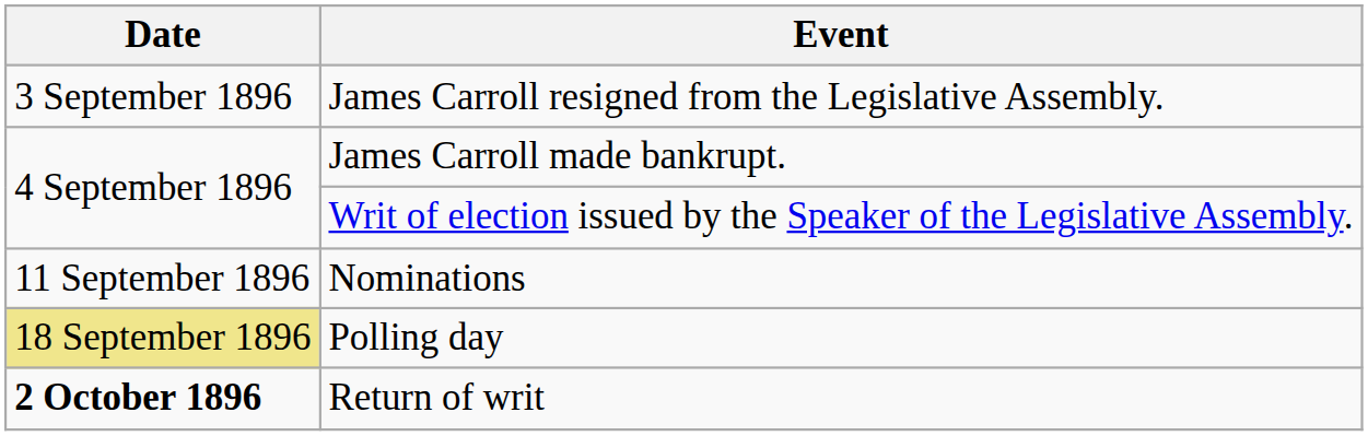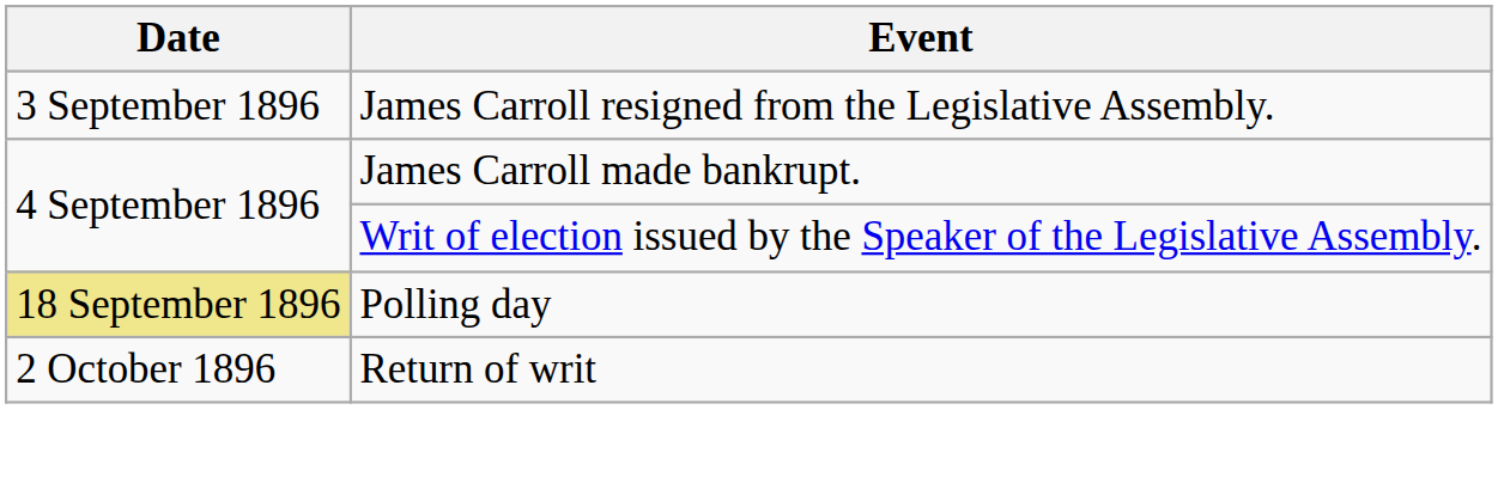- row: 11 September 1896 | Nominations
Return of writ | Date: bold -> normal
